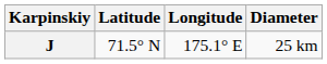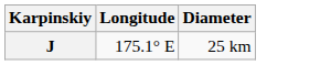- column: Latitude | 71.5° N
